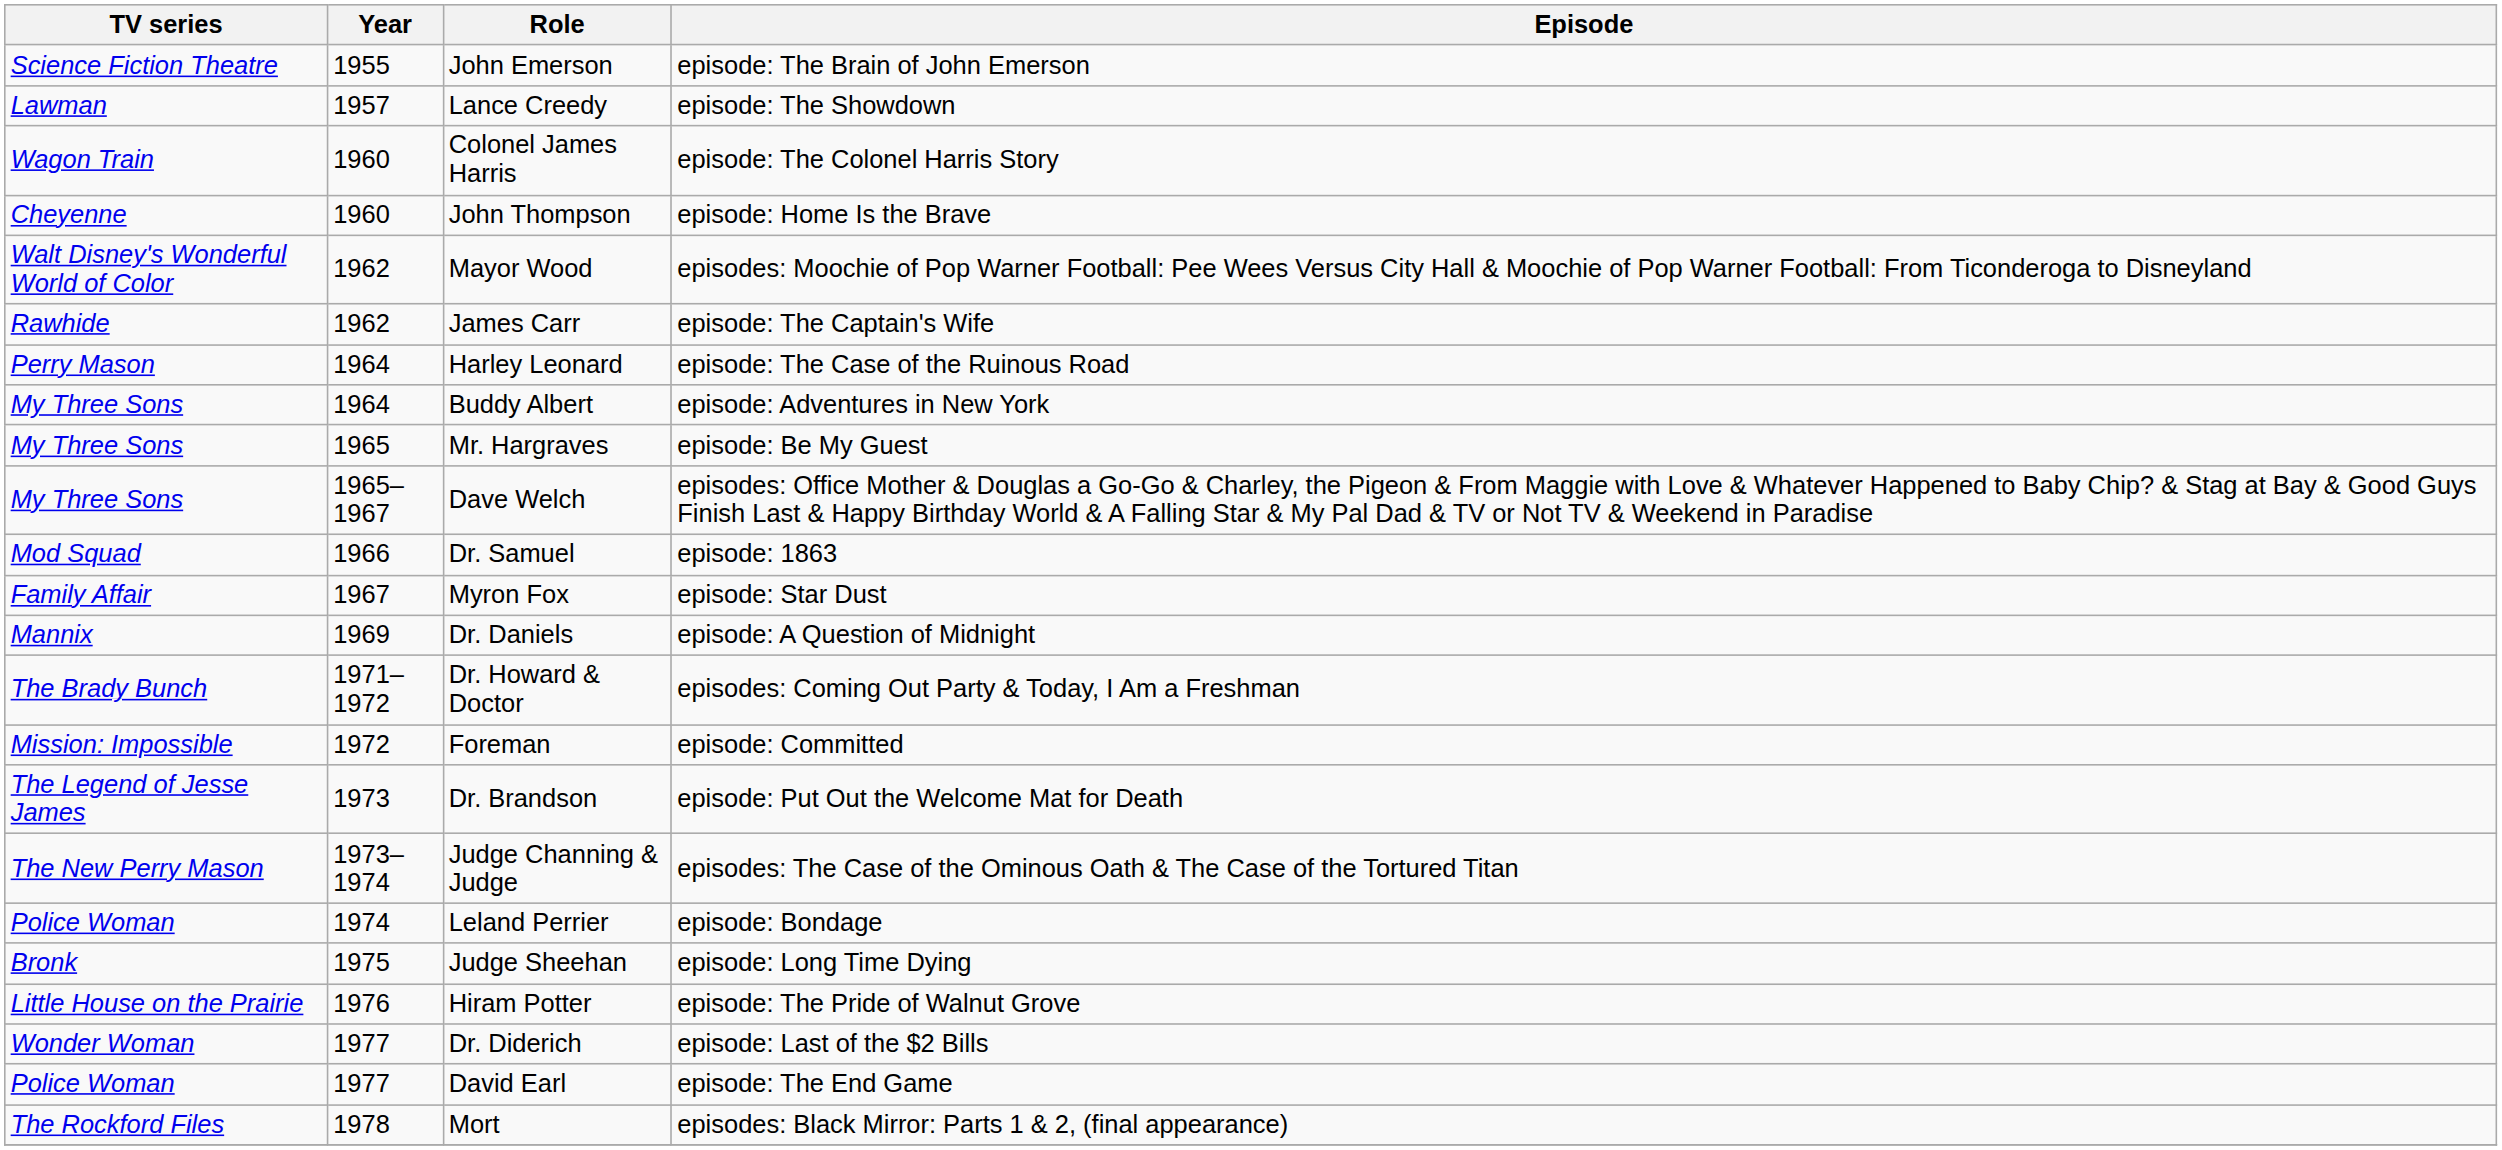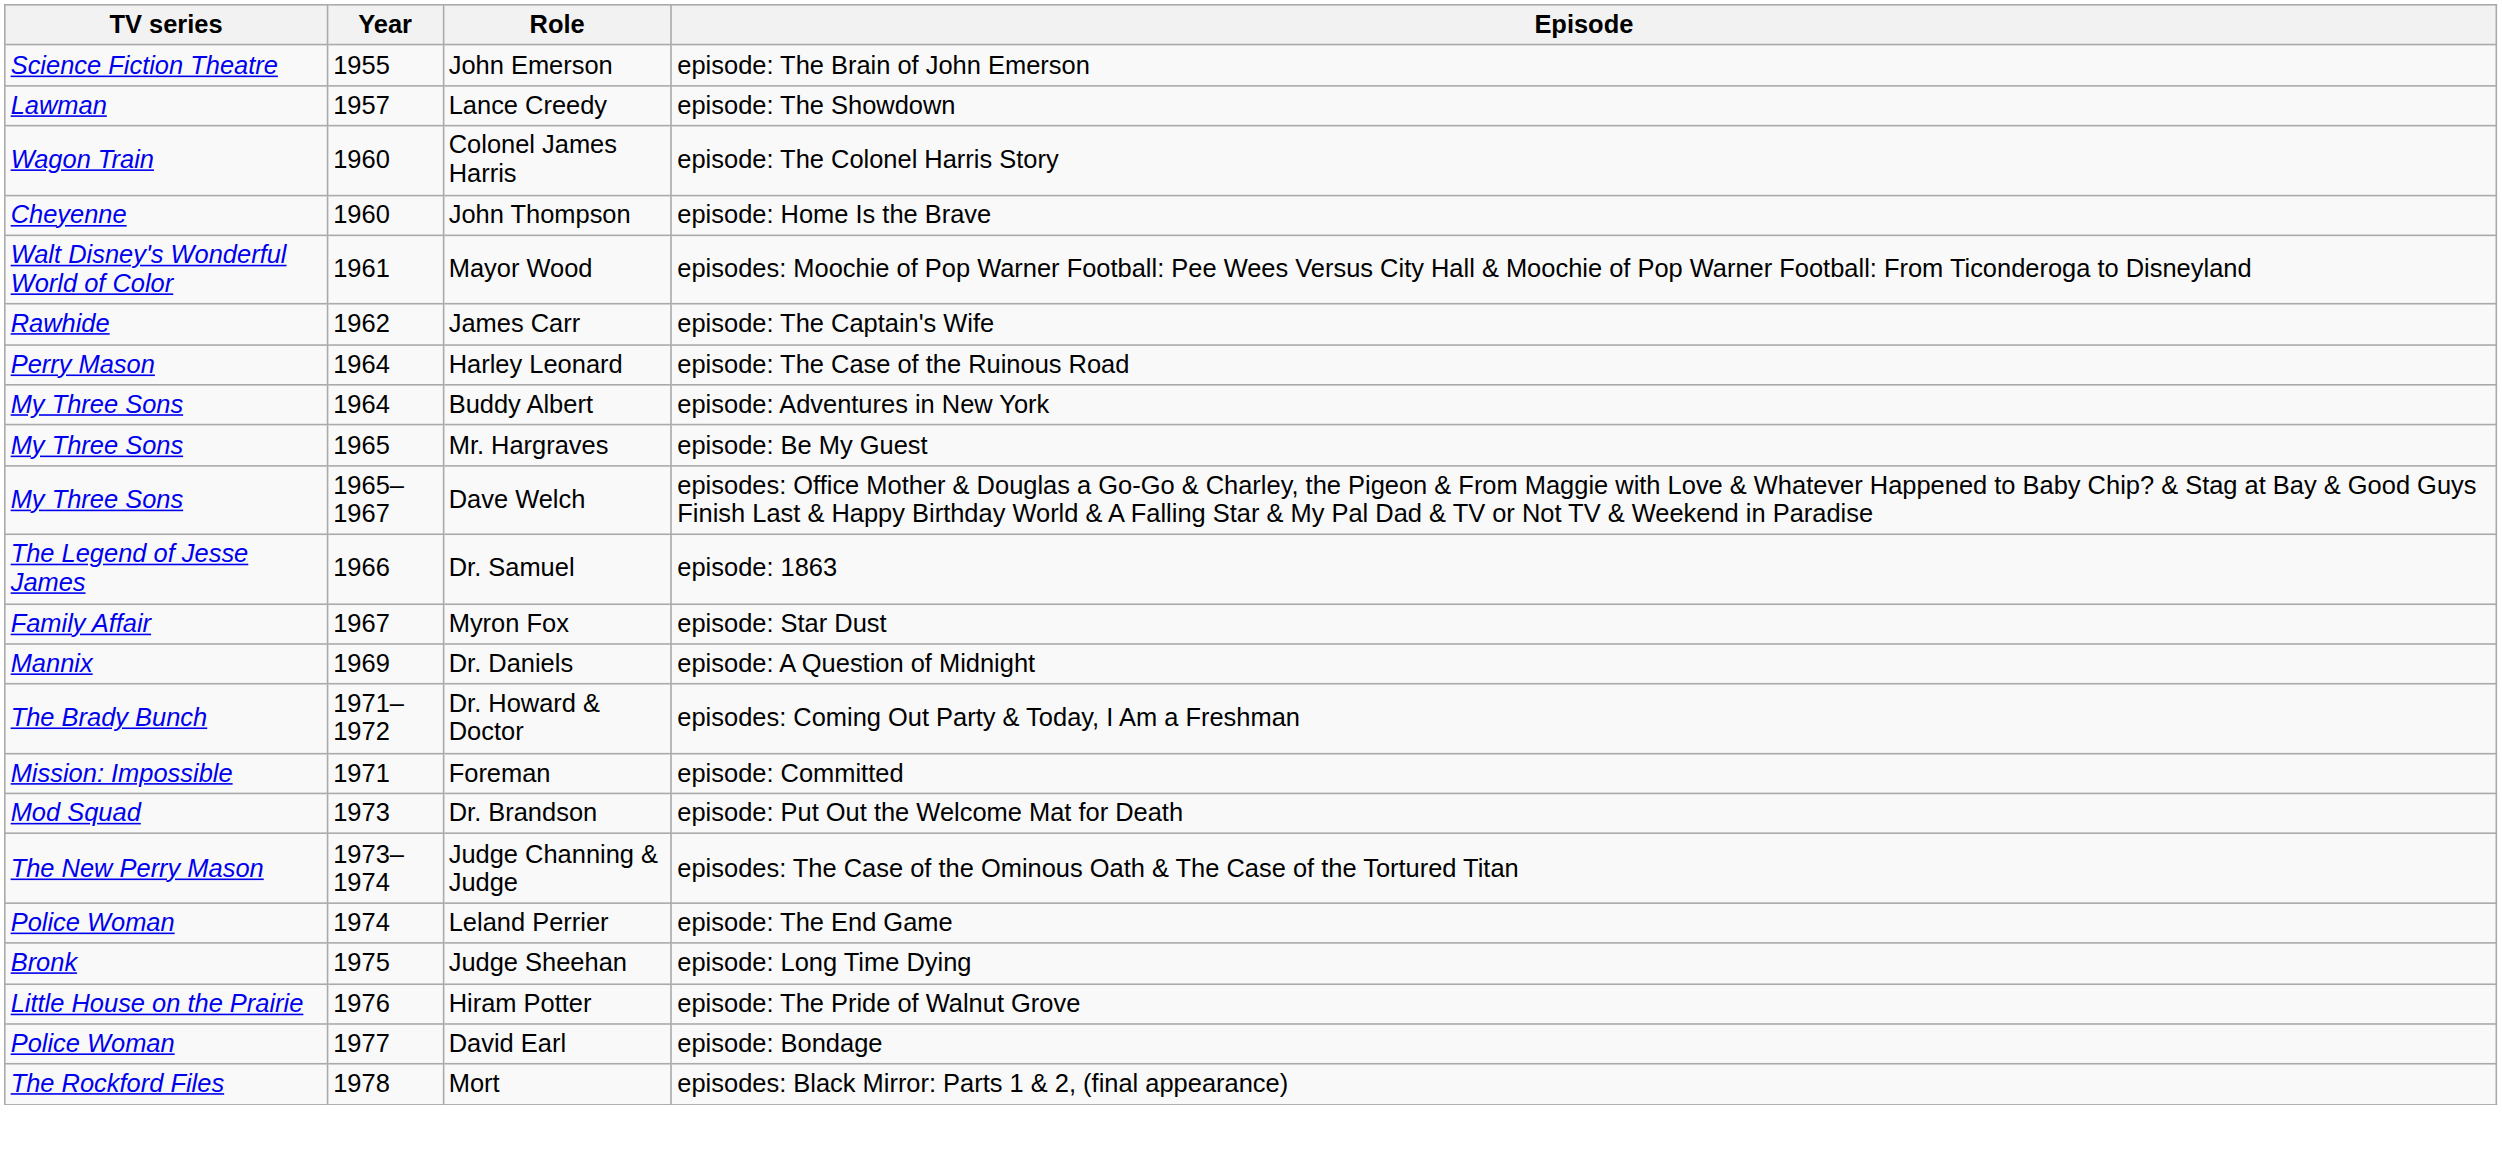Mayor Wood | Year: 1962 -> 1961
Dr. Samuel | TV series: Mod Squad -> The Legend of Jesse James
Foreman | Year: 1972 -> 1971
Dr. Brandson | TV series: The Legend of Jesse James -> Mod Squad
Leland Perrier | Episode: episode: Bondage -> episode: The End Game
- row: Wonder Woman | 1977 | Dr. Diderich | episode: Last of the $2 Bills
David Earl | Episode: episode: The End Game -> episode: Bondage
